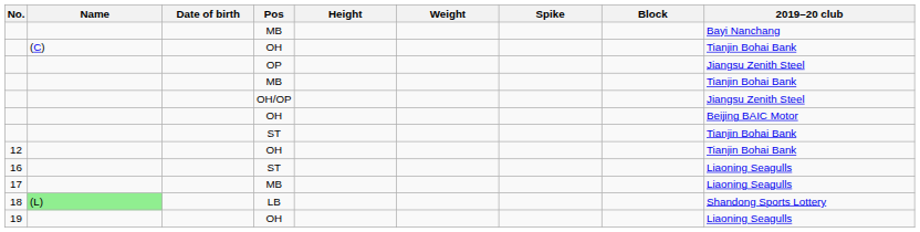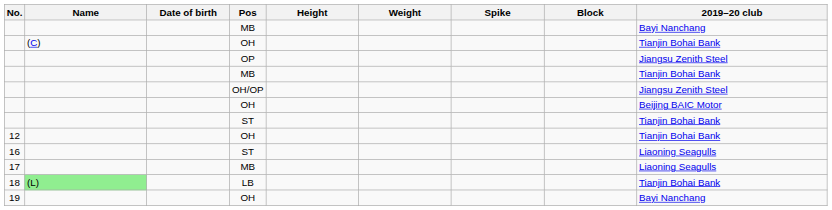18 | 2019–20 club: Shandong Sports Lottery -> Tianjin Bohai Bank
19 | 2019–20 club: Liaoning Seagulls -> Bayi Nanchang
